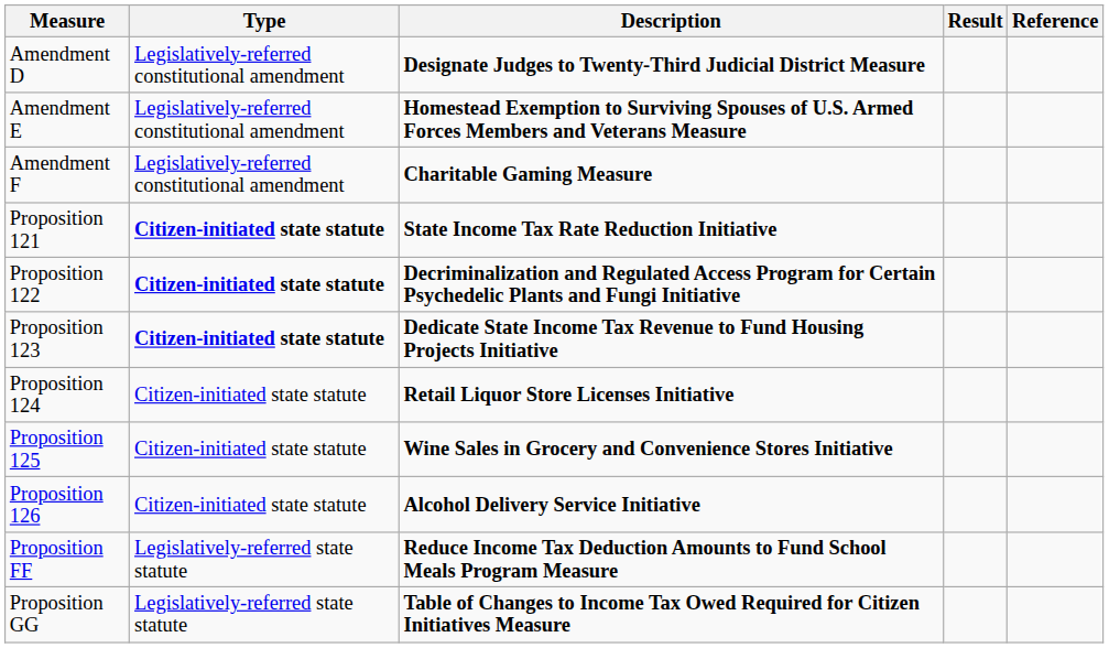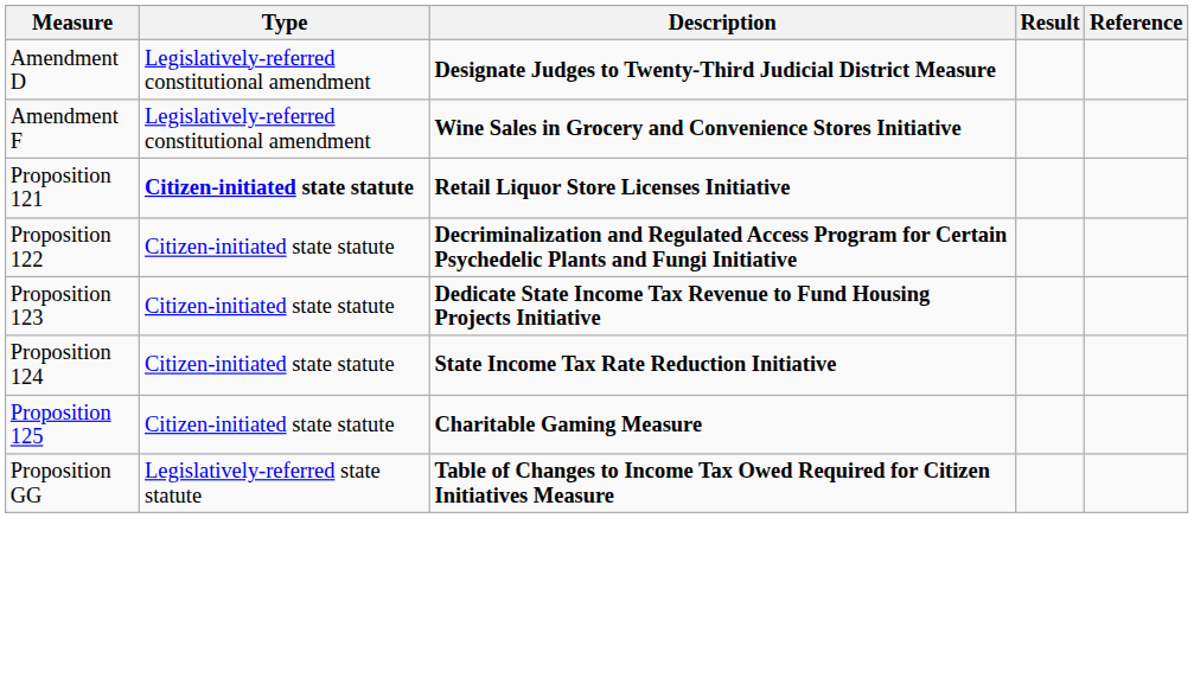- row: Amendment E | Legislatively-referred constitutional amendment | Homestead Exemption to Surviving Spouses of U.S. Armed Forces Members and Veterans Measure
Amendment F | Description: Charitable Gaming Measure -> Wine Sales in Grocery and Convenience Stores Initiative
Proposition 121 | Description: State Income Tax Rate Reduction Initiative -> Retail Liquor Store Licenses Initiative
Proposition 122 | Type: bold -> normal
Proposition 123 | Type: bold -> normal
Proposition 124 | Description: Retail Liquor Store Licenses Initiative -> State Income Tax Rate Reduction Initiative
Proposition 125 | Description: Wine Sales in Grocery and Convenience Stores Initiative -> Charitable Gaming Measure
- row: Proposition 126 | Citizen-initiated state statute | Alcohol Delivery Service Initiative
- row: Proposition FF | Legislatively-referred state statute | Reduce Income Tax Deduction Amounts to Fund School Meals Program Measure
